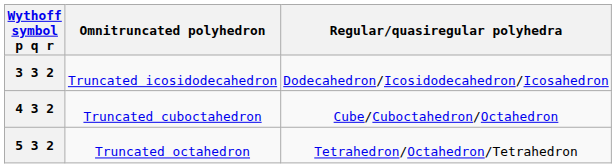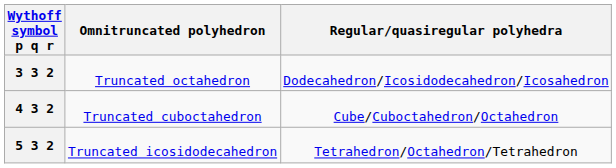3 3 2 | Omnitruncated polyhedron: Truncated icosidodecahedron -> Truncated octahedron
5 3 2 | Omnitruncated polyhedron: Truncated octahedron -> Truncated icosidodecahedron
